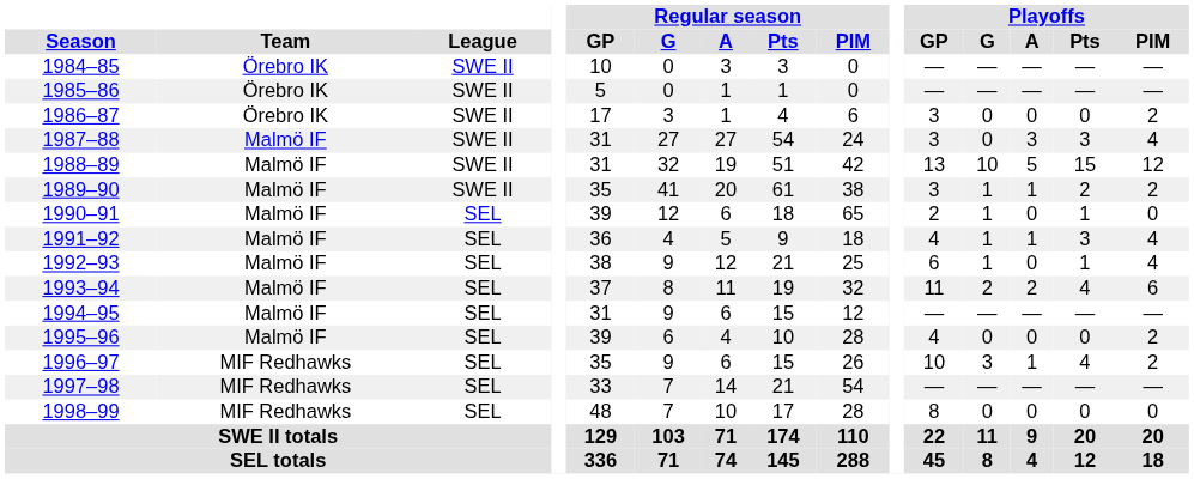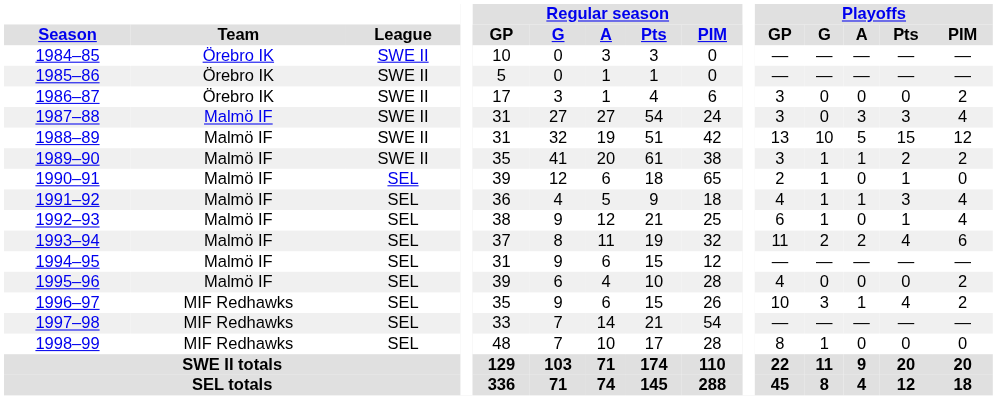1998–99 | Playoffs / G: 0 -> 1
